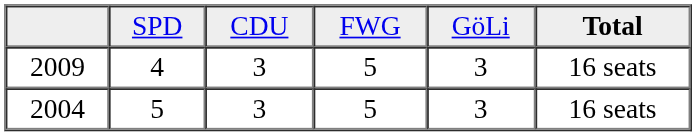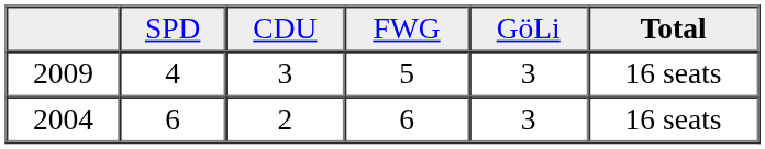2004 | column 2: 5 -> 6
2004 | column 3: 3 -> 2
2004 | column 4: 5 -> 6
